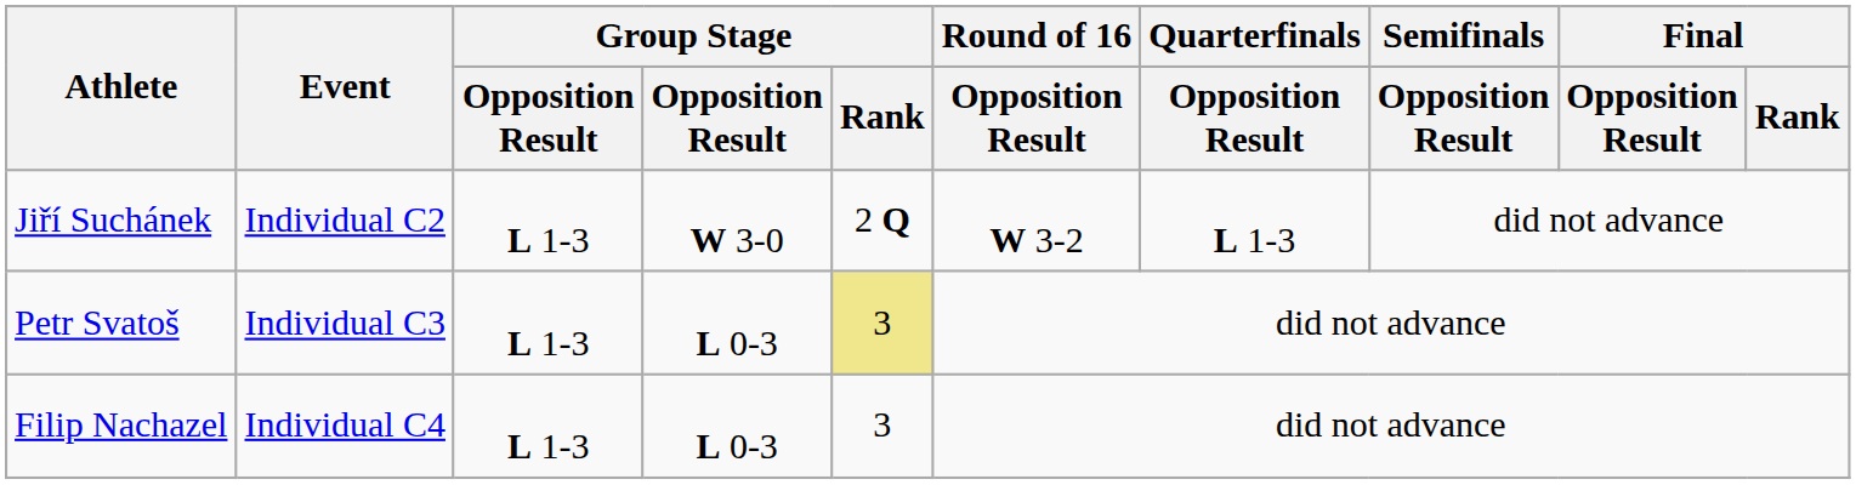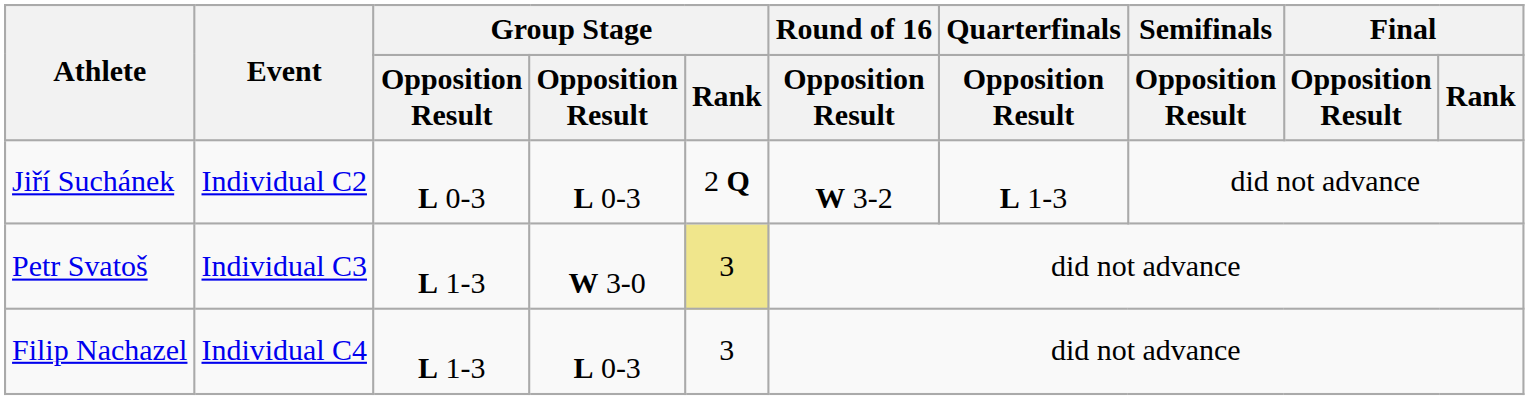Jiří Suchánek | column 3: L 1-3 -> L 0-3
Jiří Suchánek | column 4: W 3-0 -> L 0-3
Petr Svatoš | column 4: L 0-3 -> W 3-0
